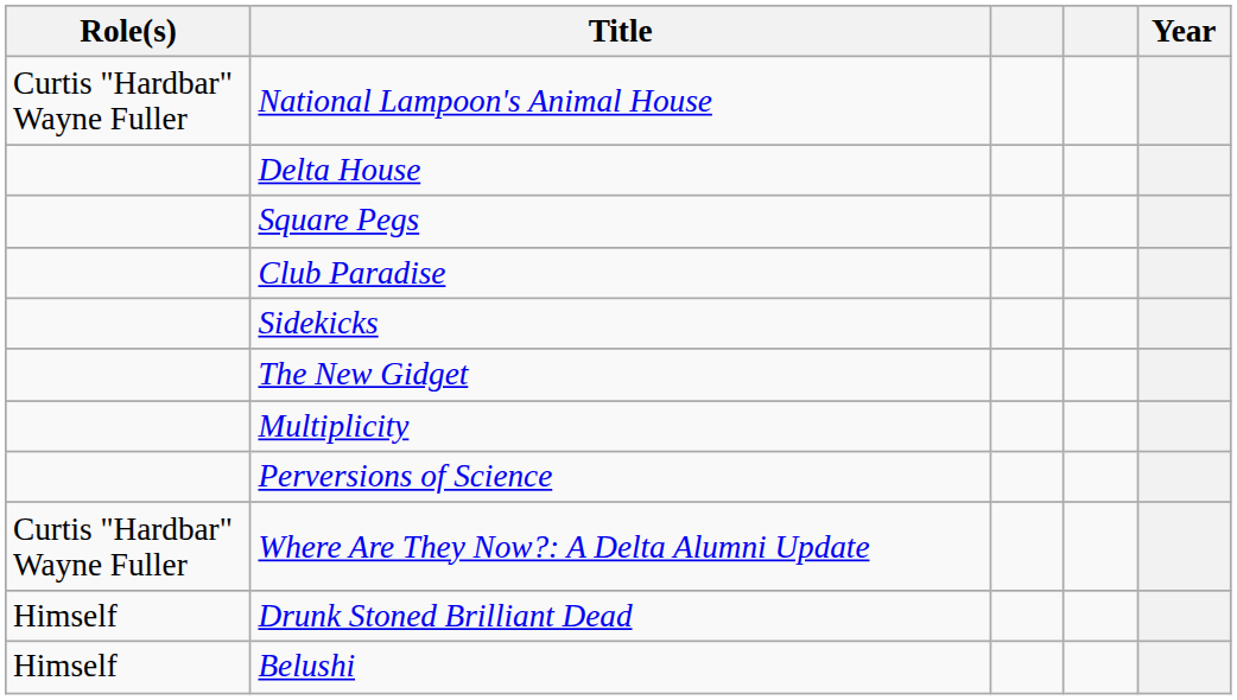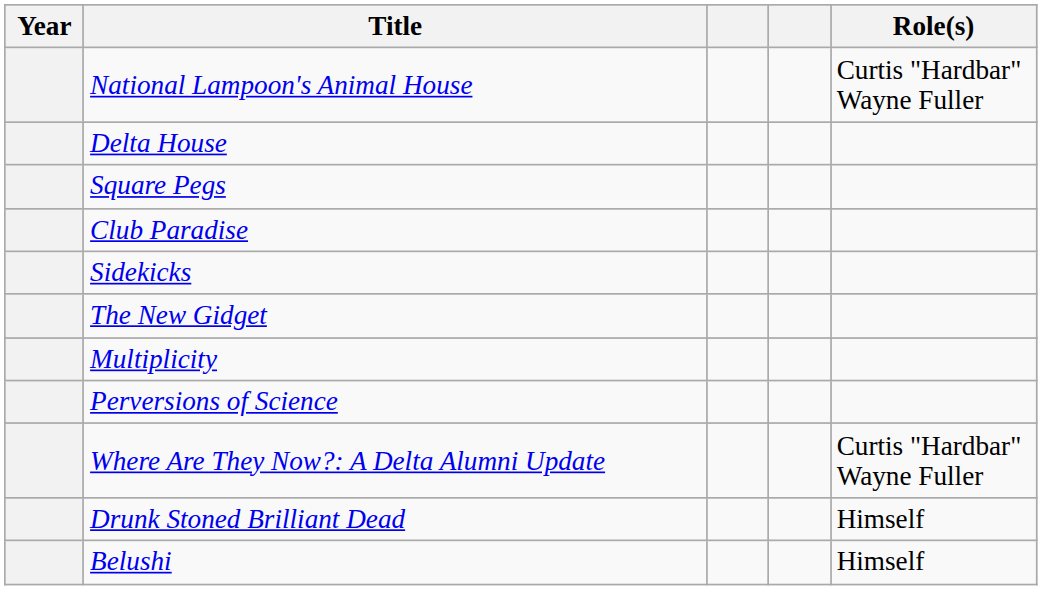columns swapped: Year <-> Role(s)
